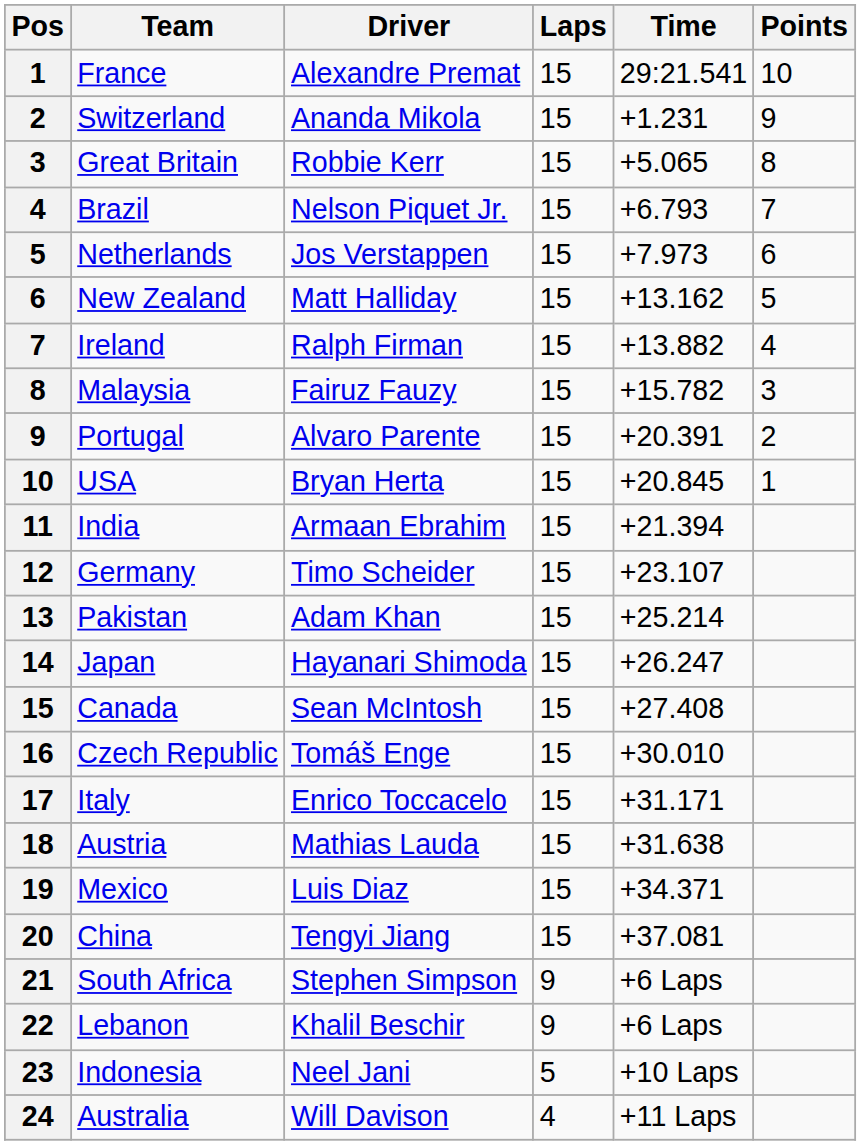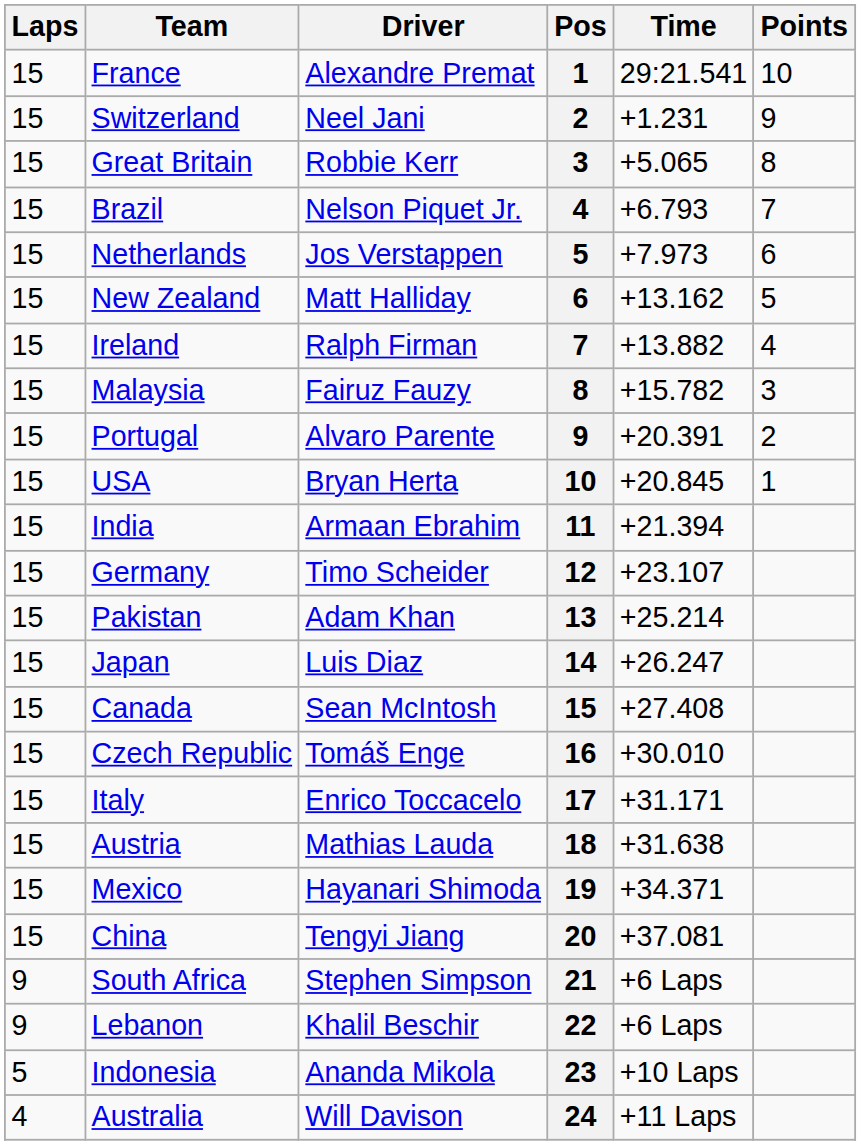columns swapped: Pos <-> Laps
Switzerland | Driver: Ananda Mikola -> Neel Jani
Japan | Driver: Hayanari Shimoda -> Luis Diaz
Mexico | Driver: Luis Diaz -> Hayanari Shimoda
Indonesia | Driver: Neel Jani -> Ananda Mikola
